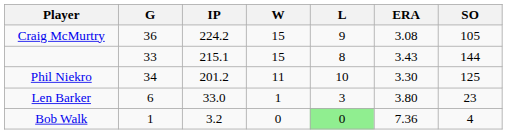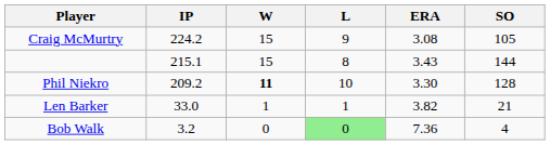- column: G | 36 | 33 | 34 | 6 | 1
Phil Niekro | IP: 201.2 -> 209.2
Phil Niekro | W: normal -> bold
Phil Niekro | SO: 125 -> 128
Len Barker | L: 3 -> 1
Len Barker | ERA: 3.80 -> 3.82
Len Barker | SO: 23 -> 21
